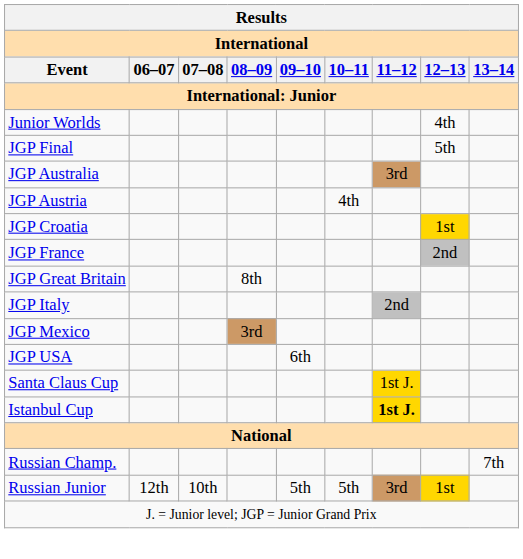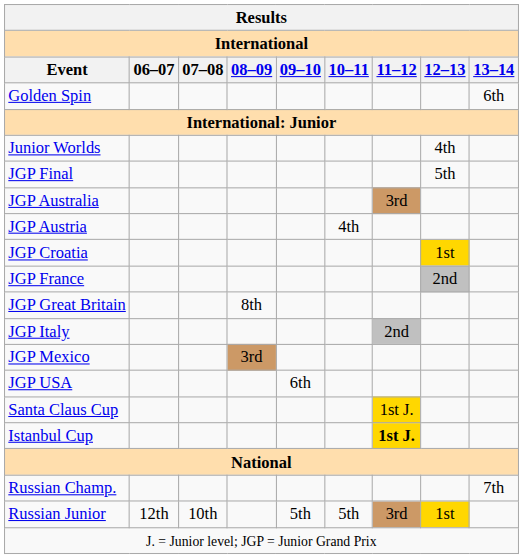+ row: Golden Spin | 6th
